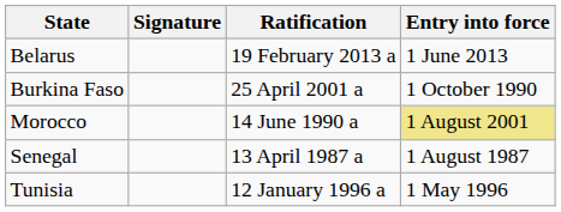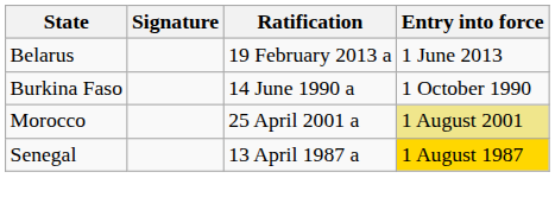Burkina Faso | Ratification: 25 April 2001 a -> 14 June 1990 a
Morocco | Ratification: 14 June 1990 a -> 25 April 2001 a
Senegal | Entry into force: no background -> gold background
- row: Tunisia | 12 January 1996 a | 1 May 1996
